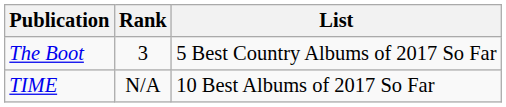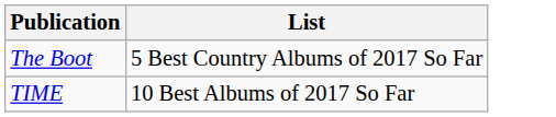- column: Rank | 3 | N/A
